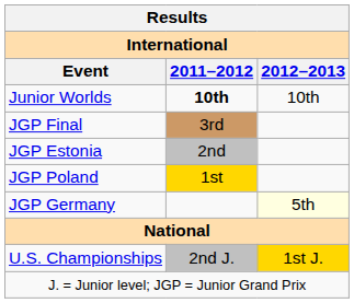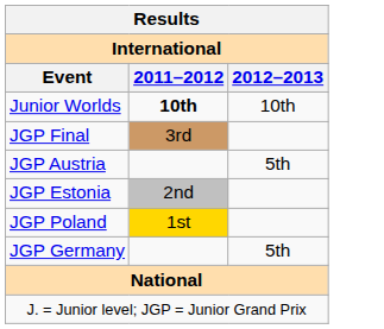+ row: JGP Austria | 5th
JGP Germany | 2012–2013: lightyellow background -> no background
- row: U.S. Championships | 2nd J. | 1st J.
